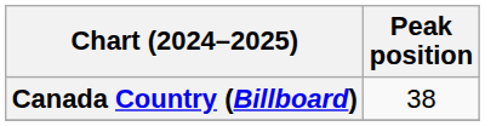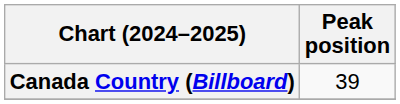Canada Country (Billboard) | Peak position: 38 -> 39
